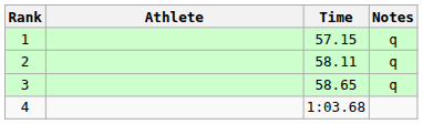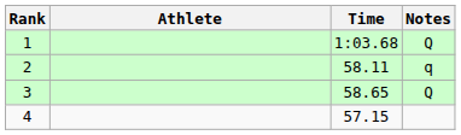1 | Time: 57.15 -> 1:03.68
1 | Notes: q -> Q
3 | Notes: q -> Q
4 | Time: 1:03.68 -> 57.15
